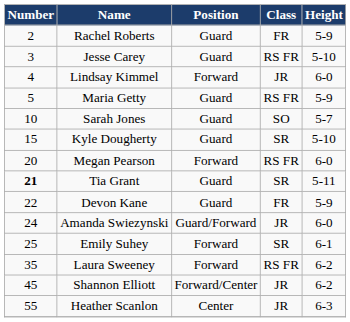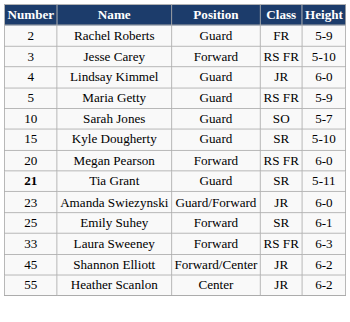Jesse Carey | Position: Guard -> Forward
Lindsay Kimmel | Position: Forward -> Guard
- row: 22 | Devon Kane | Guard | FR | 5-9
Amanda Swiezynski | Number: 24 -> 23
Laura Sweeney | Number: 35 -> 33
Laura Sweeney | Height: 6-2 -> 6-3
Heather Scanlon | Height: 6-3 -> 6-2
